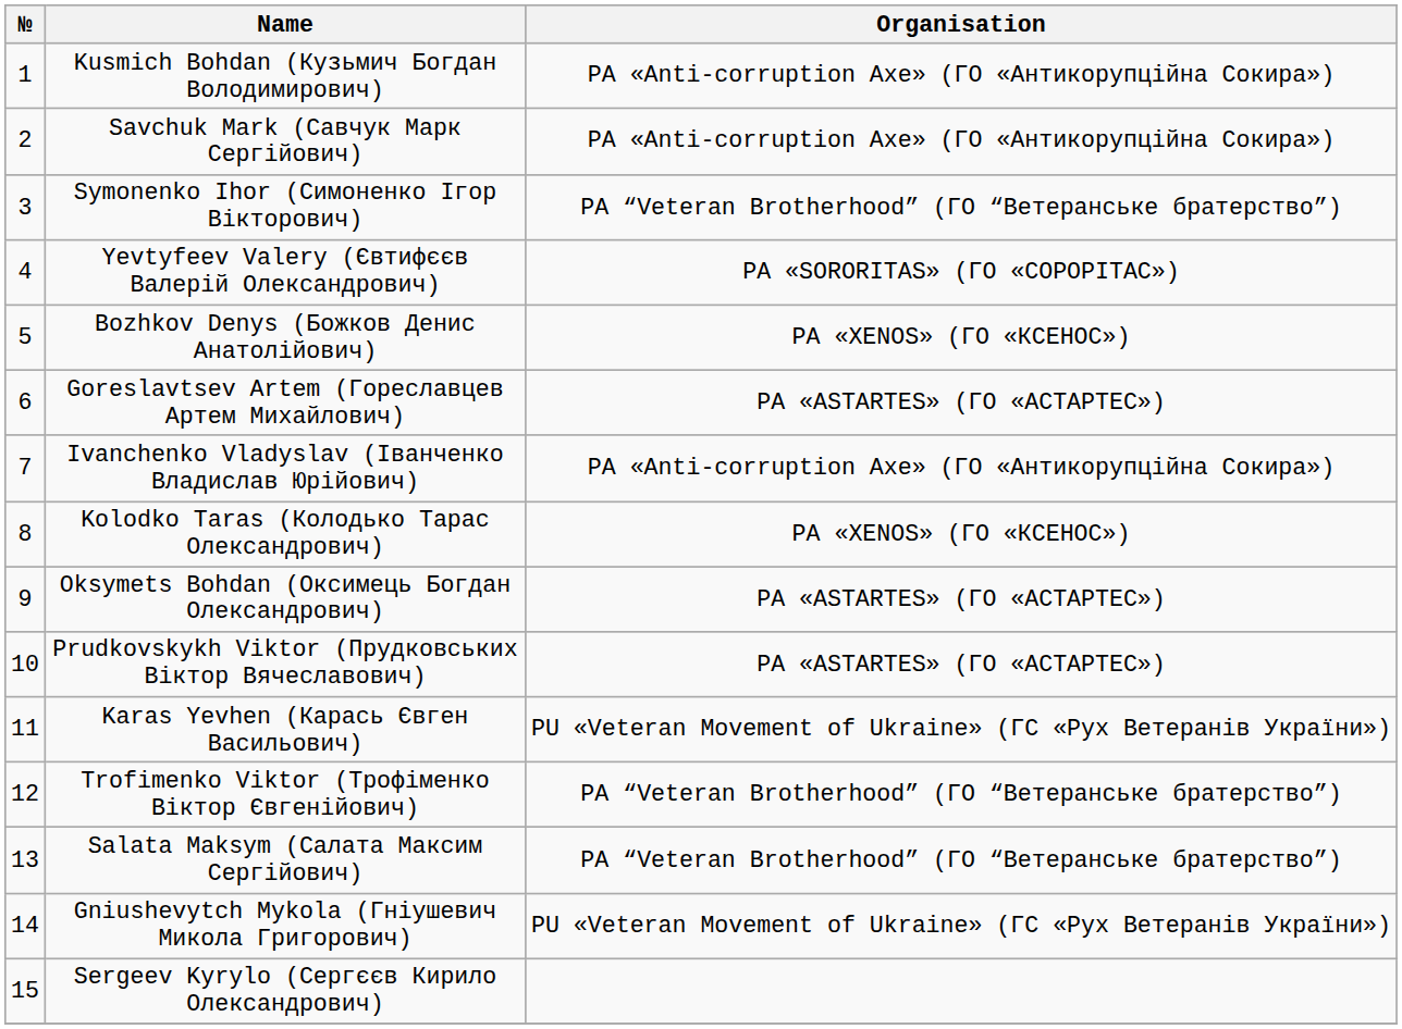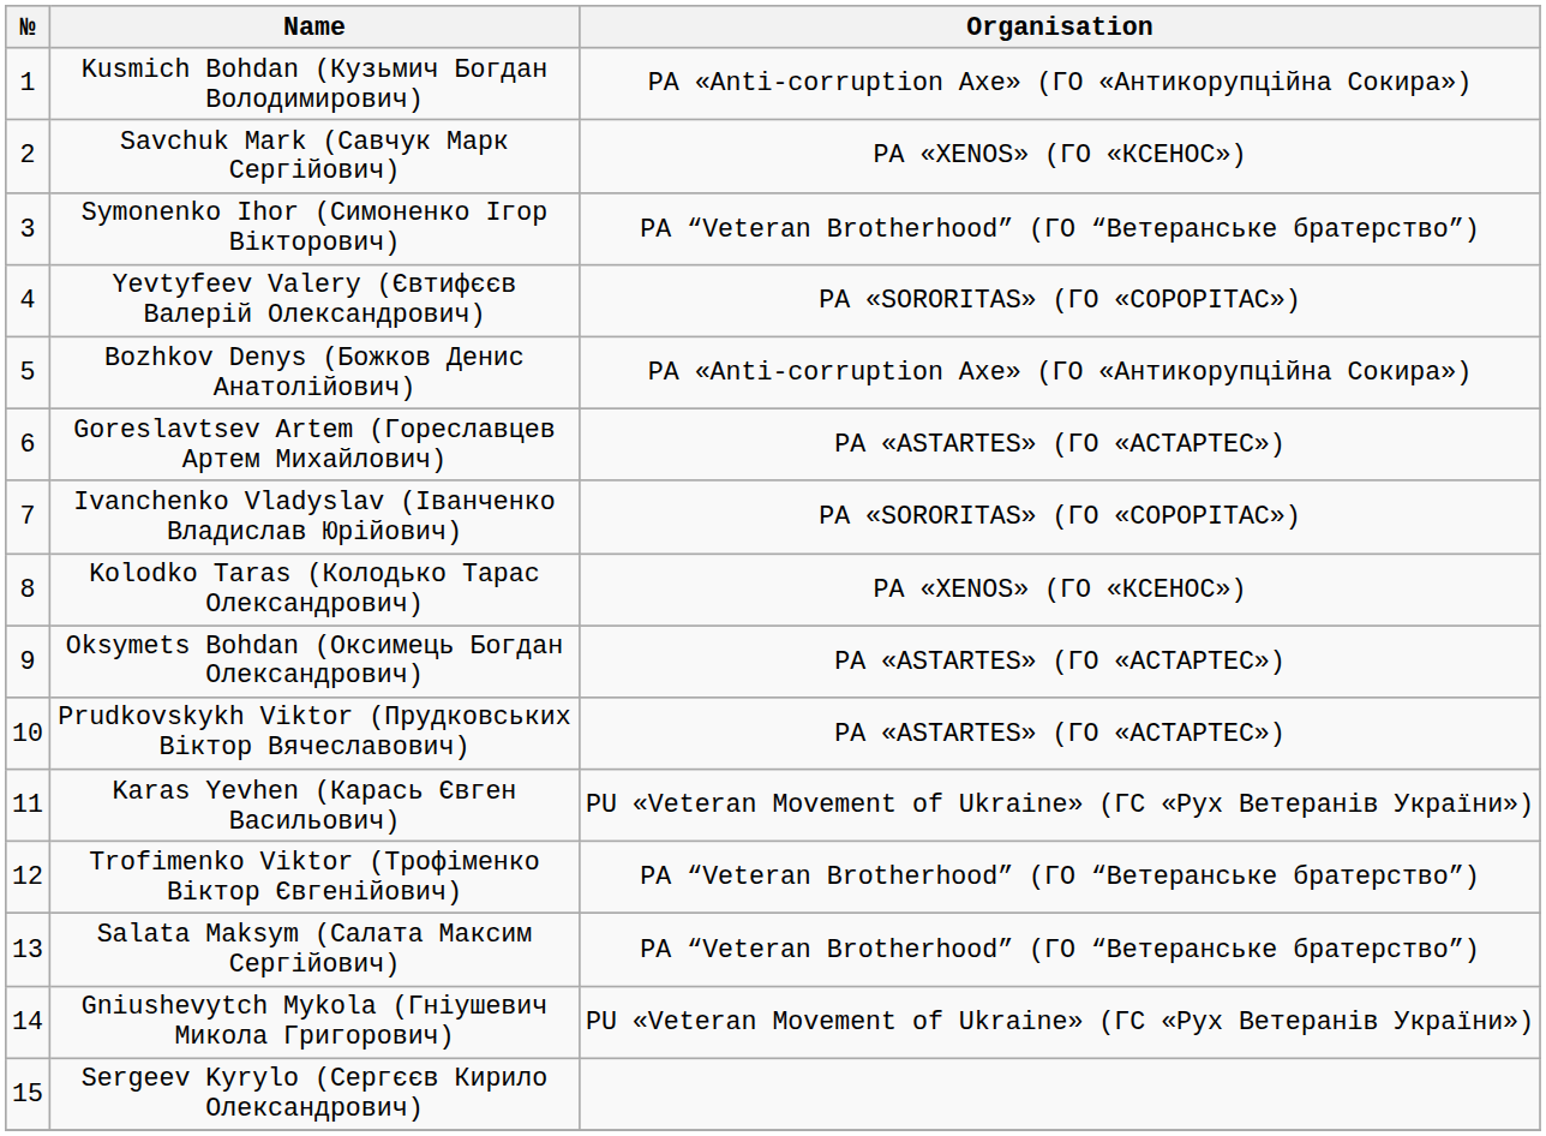Savchuk Mark (Савчук Марк Сергійович) | Organisation: PA «Anti-corruption Axe» (ГО «Антикорупційна Сокира») -> PA «XENOS» (ГО «КСЕНОС»)
Bozhkov Denys (Божков Денис Анатолійович) | Organisation: PA «XENOS» (ГО «КСЕНОС») -> PA «Anti-corruption Axe» (ГО «Антикорупційна Сокира»)
Ivanchenko Vladyslav (Іванченко Владислав Юрійович) | Organisation: PA «Anti-corruption Axe» (ГО «Антикорупційна Сокира») -> PA «SORORITAS» (ГО «СОРОРІТАС»)
